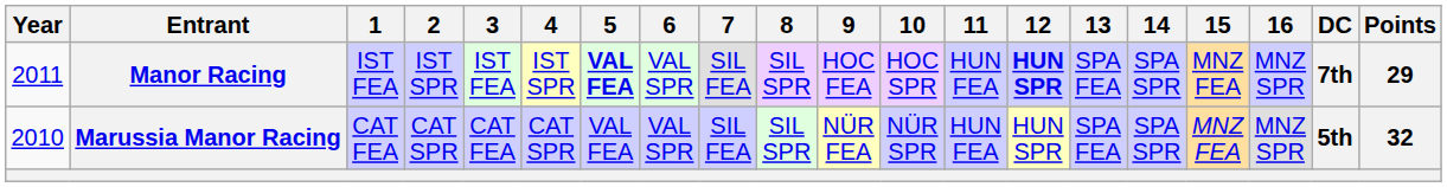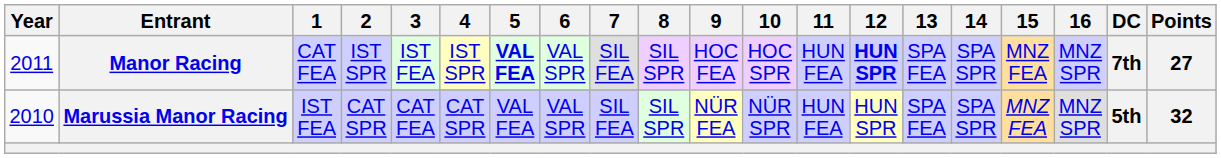Manor Racing | 1: IST FEA -> CAT FEA
Manor Racing | Points: 29 -> 27
Marussia Manor Racing | 1: CAT FEA -> IST FEA
